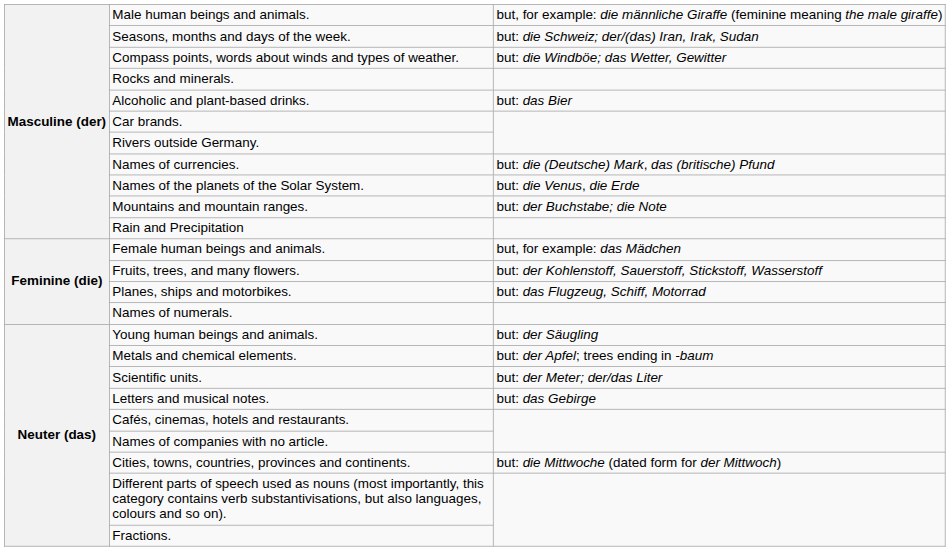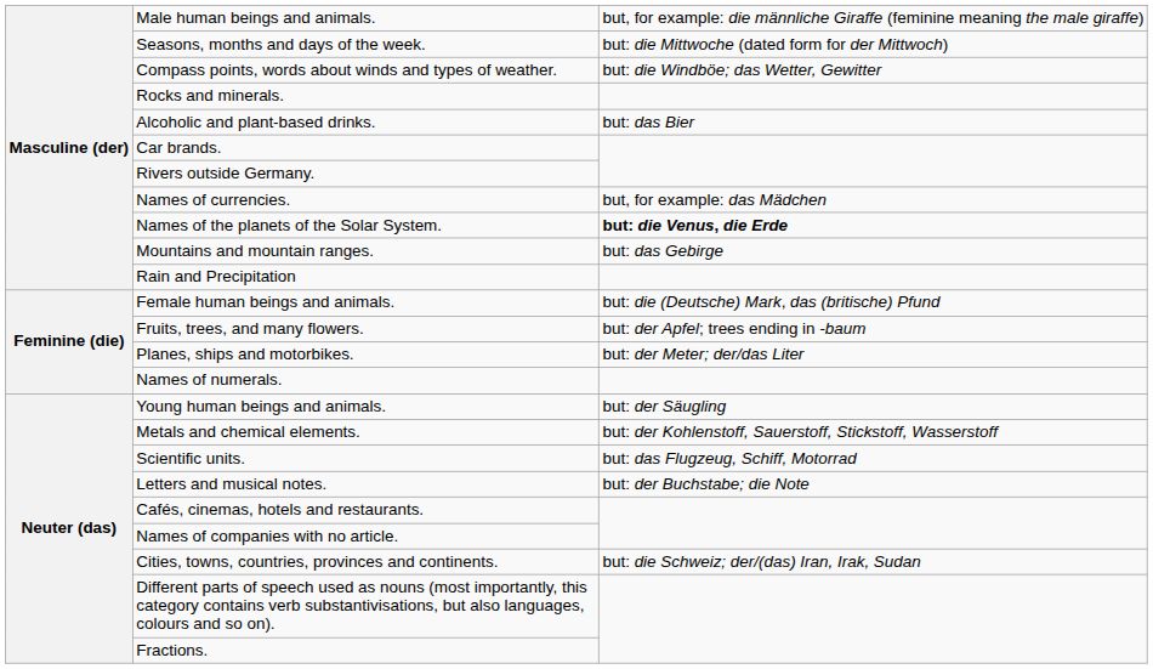Seasons, months and days of the week. | column 3: but: die Schweiz; der/(das) Iran, Irak, Sudan -> but: die Mittwoche (dated form for der Mittwoch)
Names of currencies. | column 3: but: die (Deutsche) Mark, das (britische) Pfund -> but, for example: das Mädchen
Names of the planets of the Solar System. | column 3: normal -> bold
Mountains and mountain ranges. | column 3: but: der Buchstabe; die Note -> but: das Gebirge
Female human beings and animals. | column 3: but, for example: das Mädchen -> but: die (Deutsche) Mark, das (britische) Pfund
Fruits, trees, and many flowers. | column 3: but: der Kohlenstoff, Sauerstoff, Stickstoff, Wasserstoff -> but: der Apfel; trees ending in -baum
Planes, ships and motorbikes. | column 3: but: das Flugzeug, Schiff, Motorrad -> but: der Meter; der/das Liter
Metals and chemical elements. | column 3: but: der Apfel; trees ending in -baum -> but: der Kohlenstoff, Sauerstoff, Stickstoff, Wasserstoff
Scientific units. | column 3: but: der Meter; der/das Liter -> but: das Flugzeug, Schiff, Motorrad
Letters and musical notes. | column 3: but: das Gebirge -> but: der Buchstabe; die Note
Cities, towns, countries, provinces and continents. | column 3: but: die Mittwoche (dated form for der Mittwoch) -> but: die Schweiz; der/(das) Iran, Irak, Sudan
